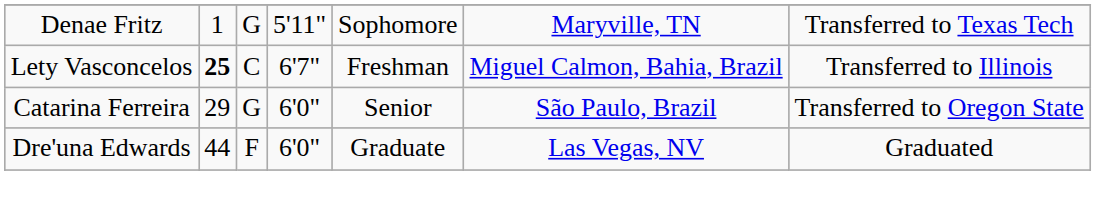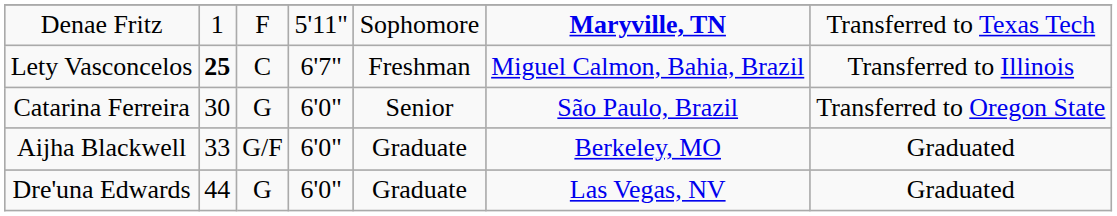Denae Fritz | column 3: G -> F
Denae Fritz | column 6: normal -> bold
Catarina Ferreira | column 2: 29 -> 30
+ row: Aijha Blackwell | 33 | G/F | 6'0" | Graduate | Berkeley, MO | Graduated
Dre'una Edwards | column 3: F -> G
